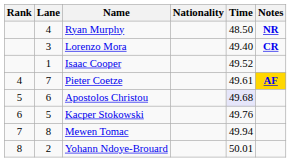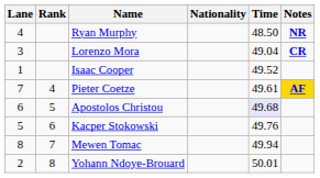columns swapped: Rank <-> Lane
Lorenzo Mora | Time: 49.40 -> 49.04
